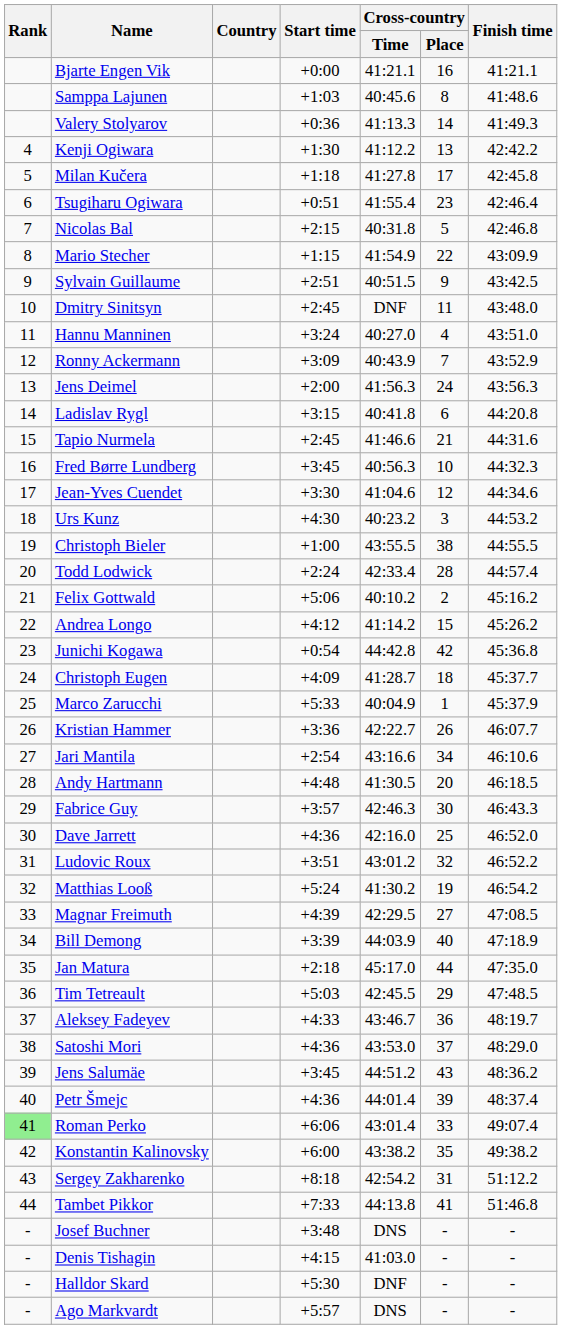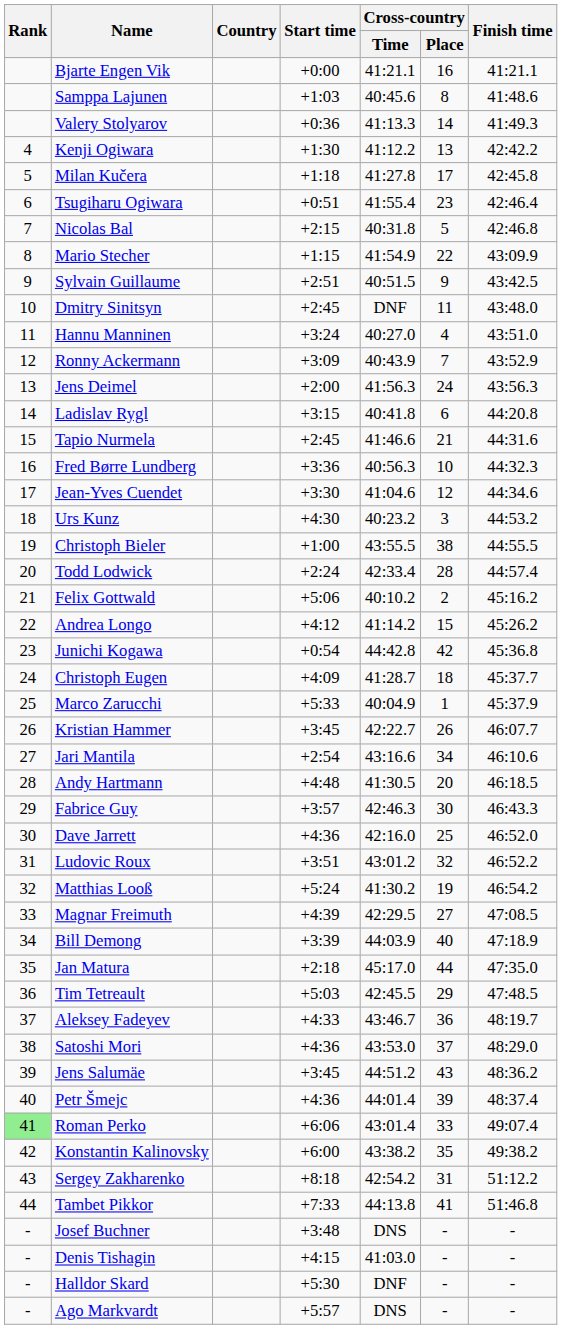Fred Børre Lundberg | Start time: +3:45 -> +3:36
Kristian Hammer | Start time: +3:36 -> +3:45
